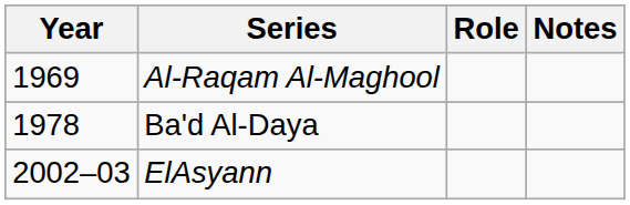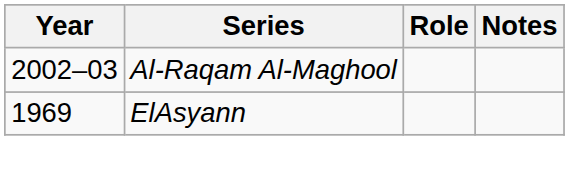Al-Raqam Al-Maghool | Year: 1969 -> 2002–03
- row: 1978 | Ba'd Al-Daya
ElAsyann | Year: 2002–03 -> 1969
